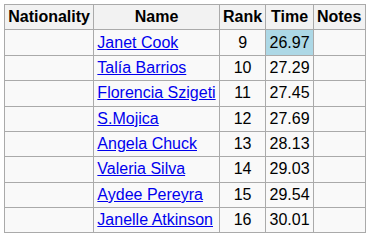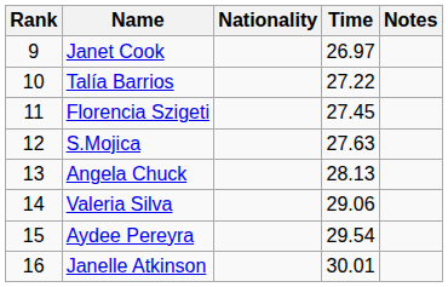columns swapped: Rank <-> Nationality
Janet Cook | Time: lightblue background -> no background
Talía Barrios | Time: 27.29 -> 27.22
S.Mojica | Time: 27.69 -> 27.63
Valeria Silva | Time: 29.03 -> 29.06
